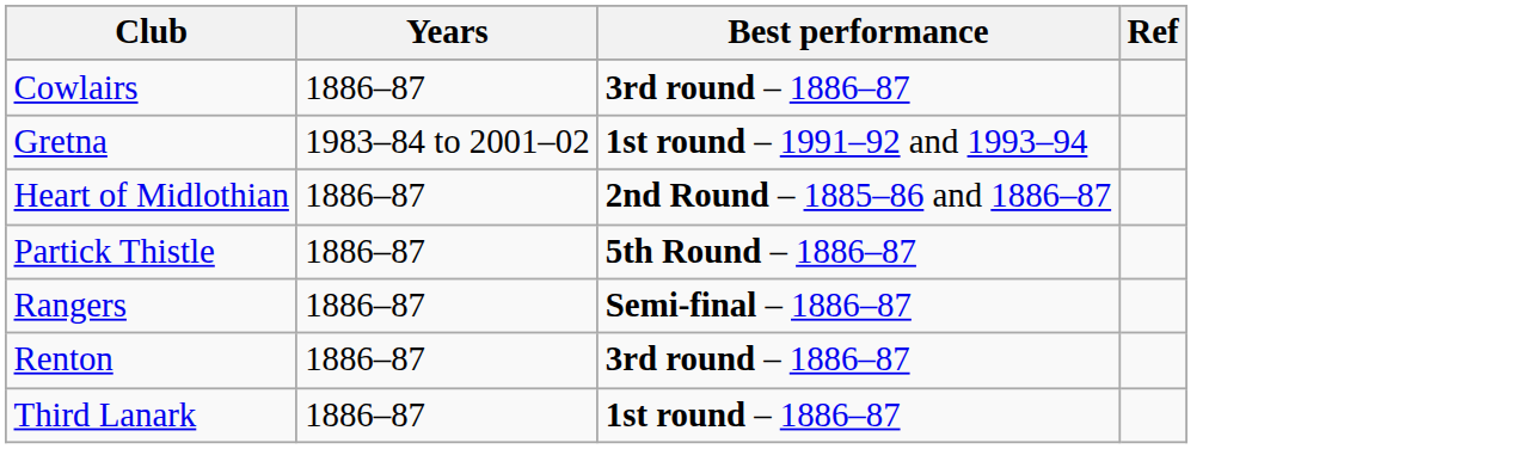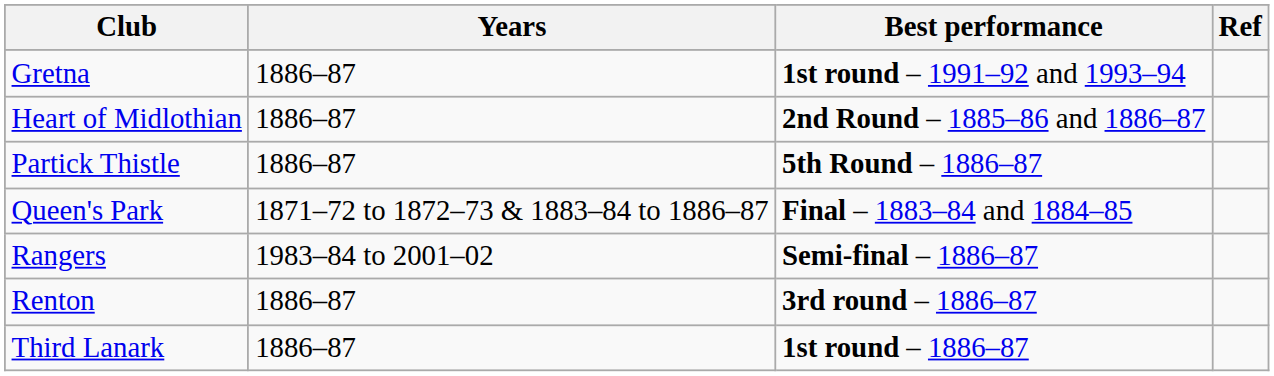- row: Cowlairs | 1886–87 | 3rd round – 1886–87
Gretna | Years: 1983–84 to 2001–02 -> 1886–87
+ row: Queen's Park | 1871–72 to 1872–73 & 1883–84 to 1886–87 | Final – 1883–84 and 1884–85
Rangers | Years: 1886–87 -> 1983–84 to 2001–02
